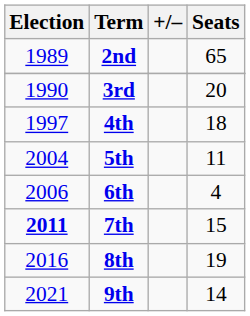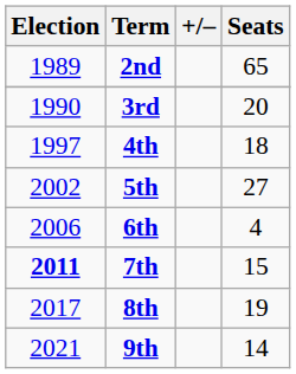5th | Election: 2004 -> 2002
5th | Seats: 11 -> 27
8th | Election: 2016 -> 2017
